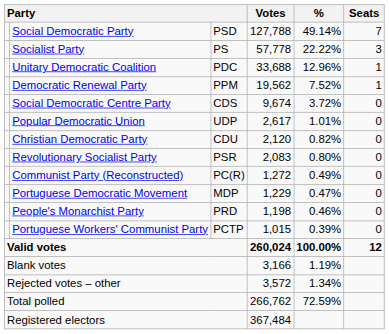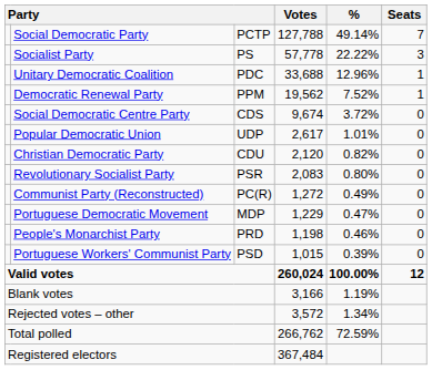Social Democratic Party | column 3: PSD -> PCTP
Portuguese Workers' Communist Party | column 3: PCTP -> PSD
